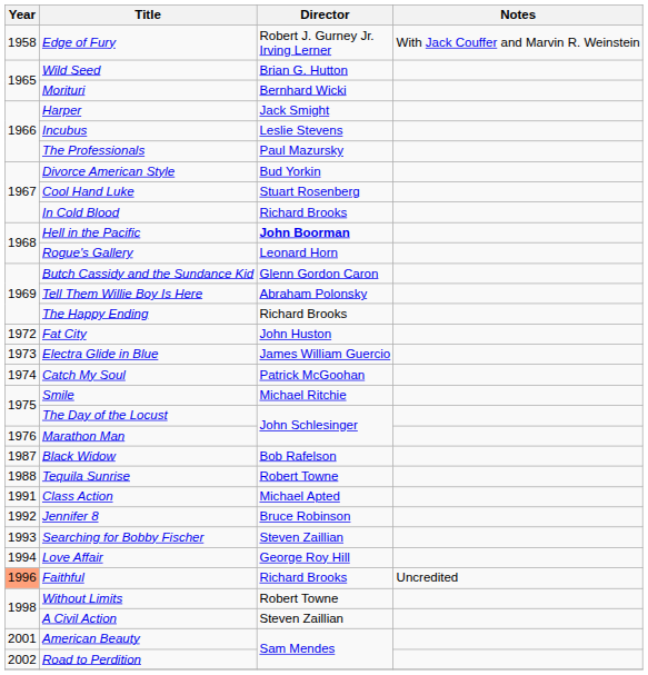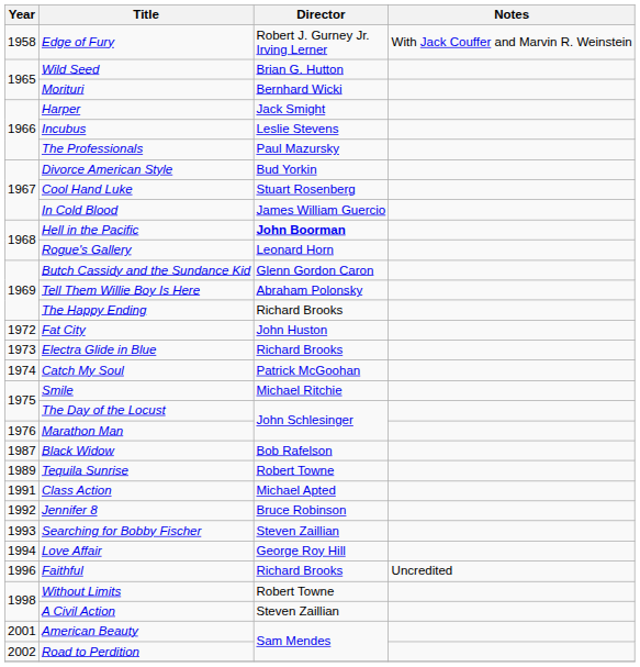In Cold Blood | Director: Richard Brooks -> James William Guercio
Electra Glide in Blue | Director: James William Guercio -> Richard Brooks
Tequila Sunrise | Year: 1988 -> 1989
Faithful | Year: lightsalmon background -> no background
